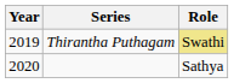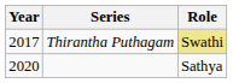Thirantha Puthagam | Year: 2019 -> 2017
